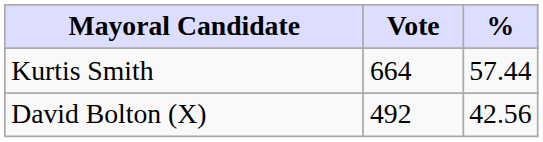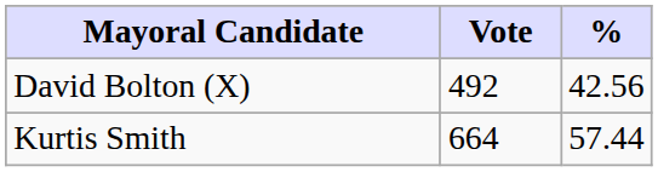rows swapped: Kurtis Smith <-> David Bolton (X)
